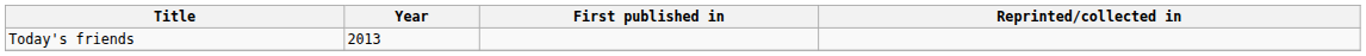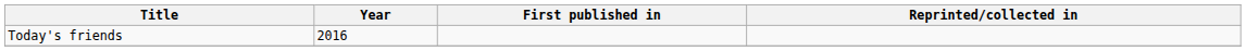Today's friends | Year: 2013 -> 2016
